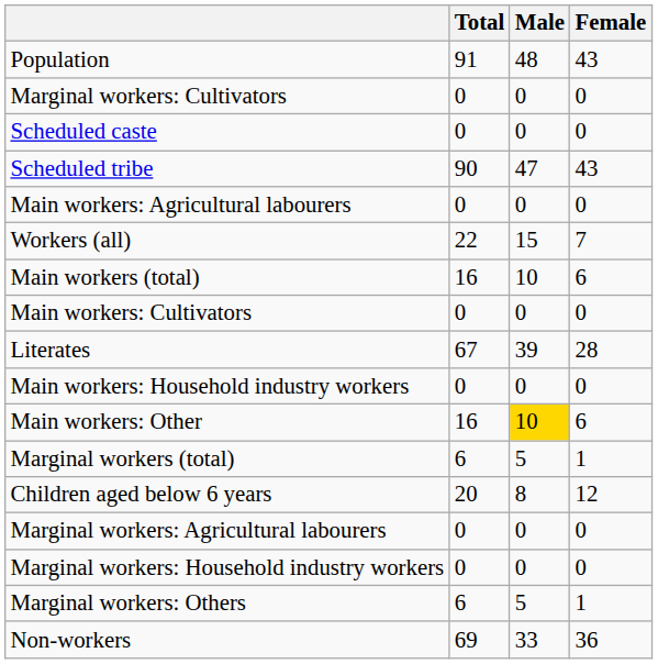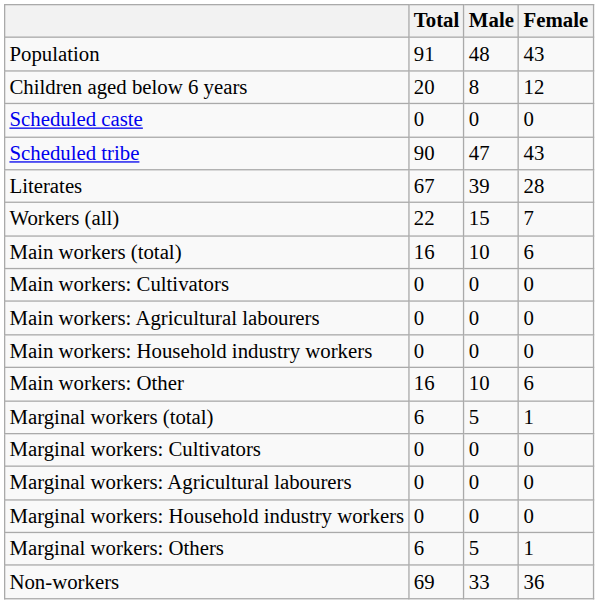rows swapped: Children aged below 6 years <-> Marginal workers: Cultivators
rows swapped: Literates <-> Main workers: Agricultural labourers
Main workers: Other | Male: gold background -> no background
